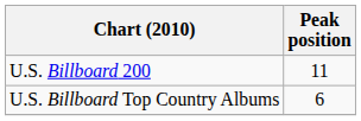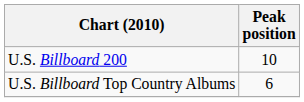U.S. Billboard 200 | Peak position: 11 -> 10
